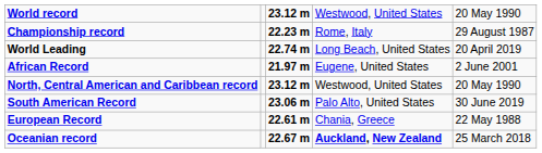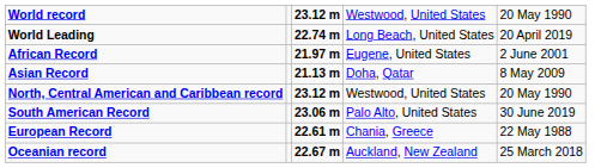- row: Championship record | 22.23 m | Rome, Italy | 29 August 1987
+ row: Asian Record | 21.13 m | Doha, Qatar | 8 May 2009
Oceanian record | column 4: bold -> normal
